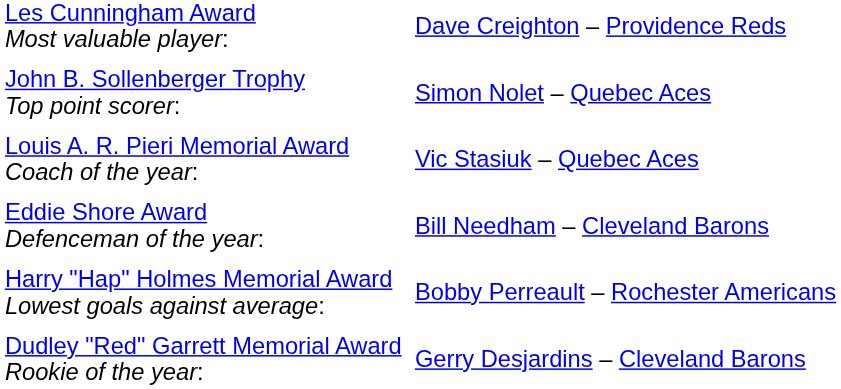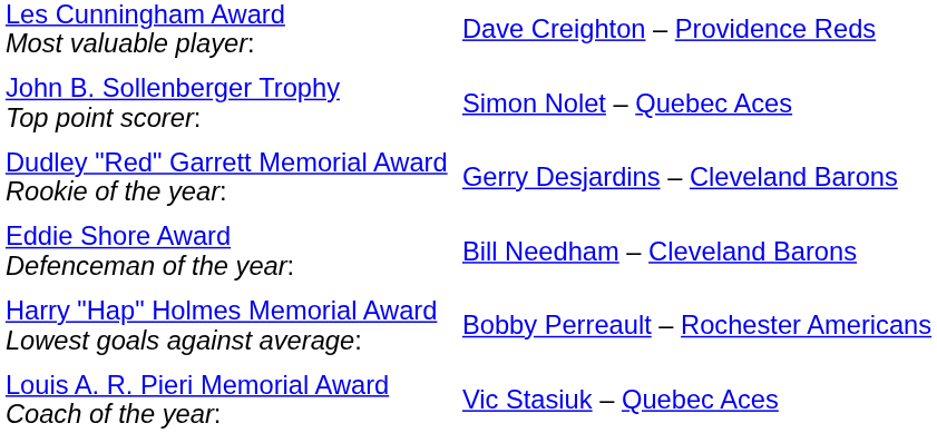rows swapped: Dudley "Red" Garrett Memorial Award Rookie of the year: <-> Louis A. R. Pieri Memorial Award Coach of the year:
